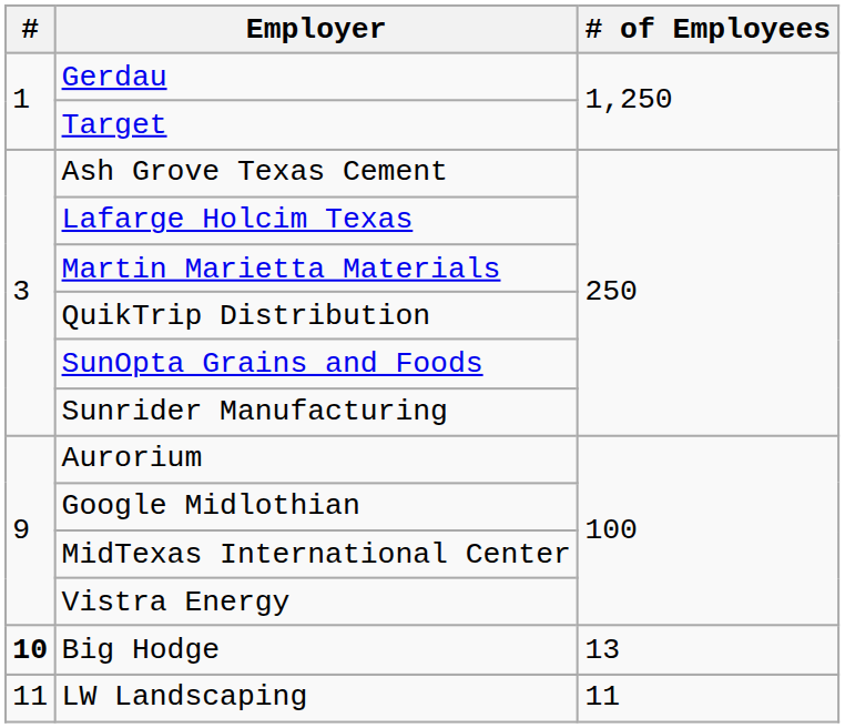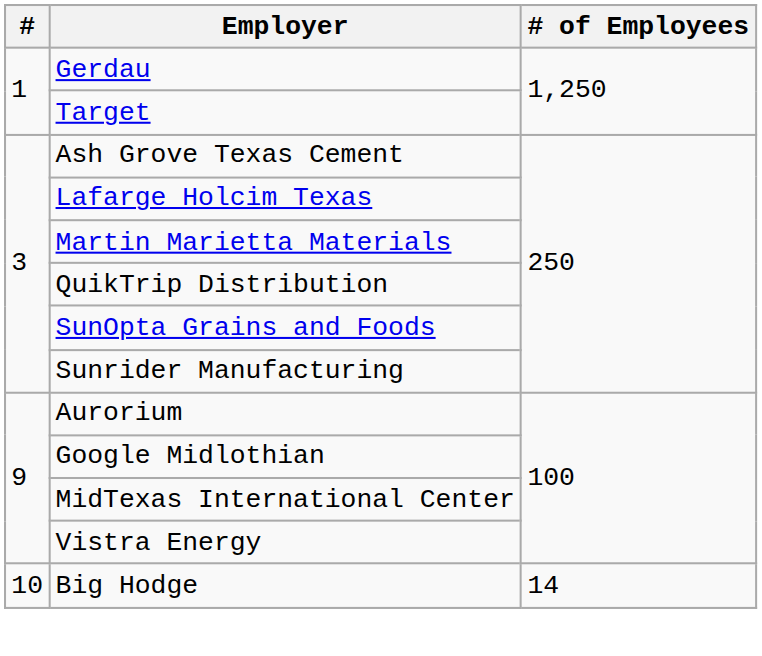Big Hodge | #: bold -> normal
Big Hodge | # of Employees: 13 -> 14
- row: 11 | LW Landscaping | 11
